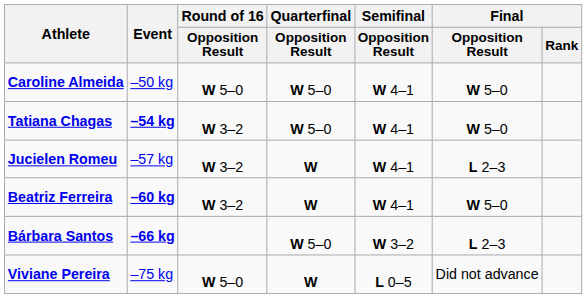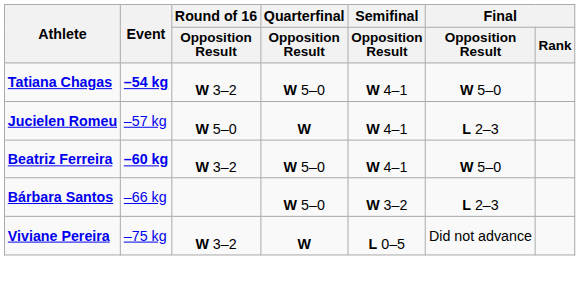- row: Caroline Almeida | –50 kg | W 5–0 | W 5–0 | W 4–1 | W 5–0
Jucielen Romeu | Round of 16 / Opposition Result: W 3–2 -> W 5–0
Beatriz Ferreira | Quarterfinal / Opposition Result: W -> W 5–0
Bárbara Santos | Event: bold -> normal
Viviane Pereira | Round of 16 / Opposition Result: W 5–0 -> W 3–2
